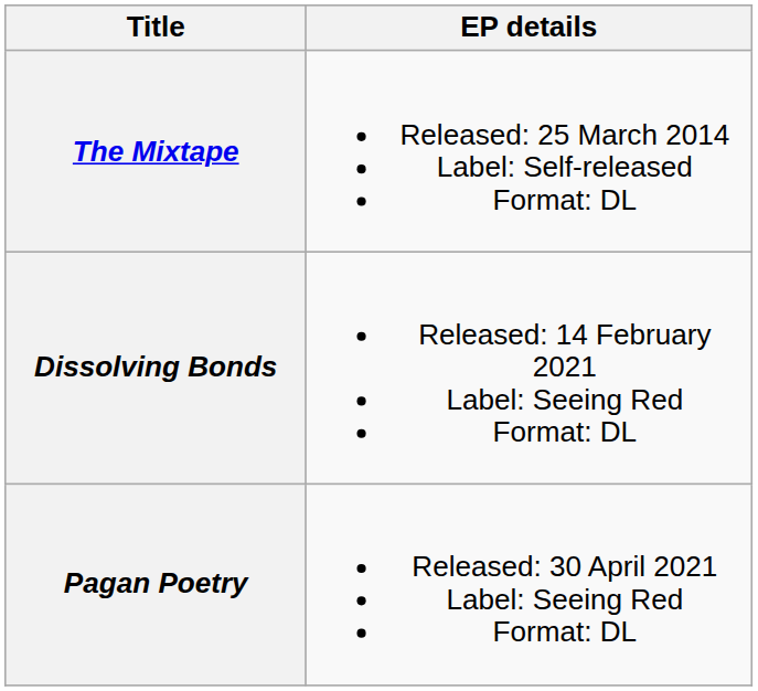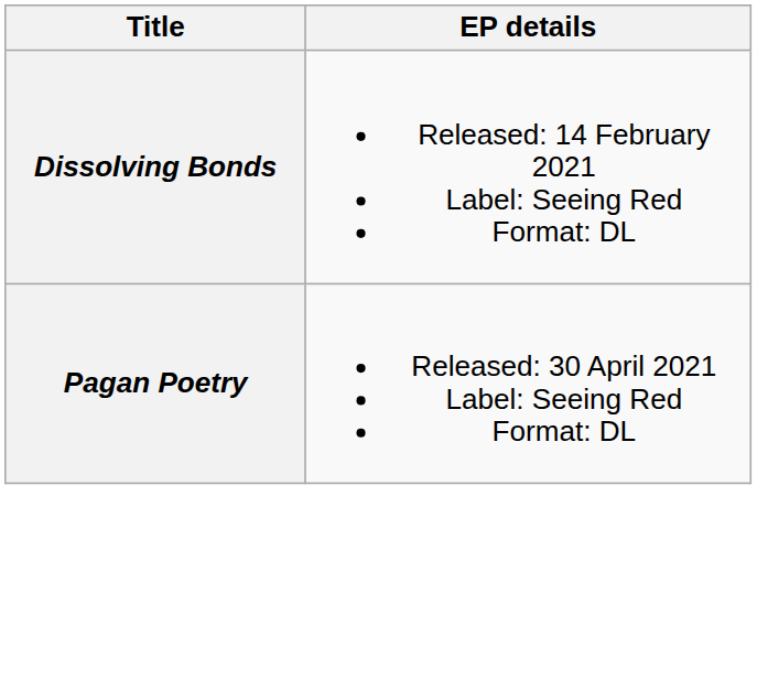- row: The Mixtape | Released: 25 March 2014 Label: Self-released Format: DL
